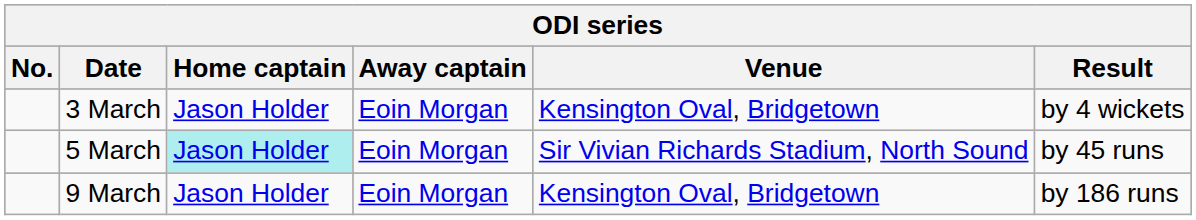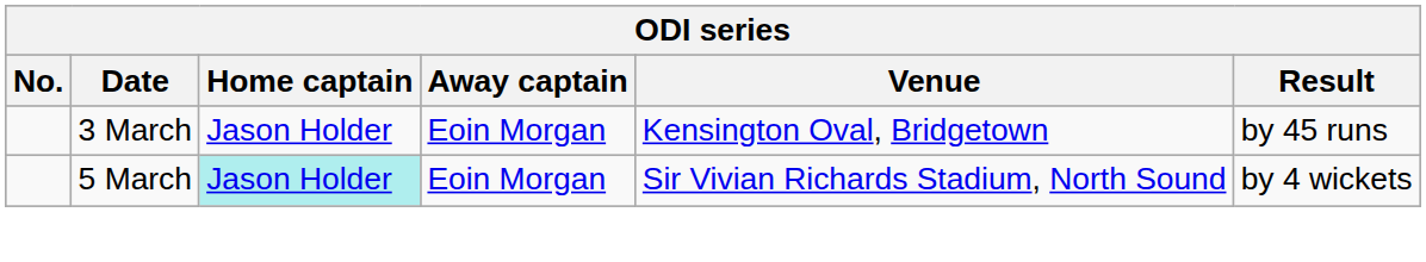3 March | Result: by 4 wickets -> by 45 runs
5 March | Result: by 45 runs -> by 4 wickets
- row: 9 March | Jason Holder | Eoin Morgan | Kensington Oval, Bridgetown | by 186 runs
